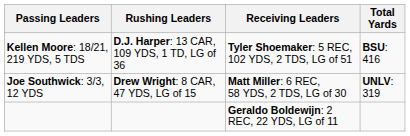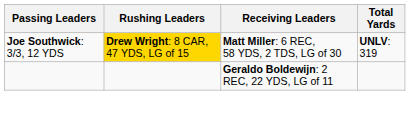- row: Kellen Moore: 18/21, 219 YDS, 5 TDS | D.J. Harper: 13 CAR, 109 YDS, 1 TD, LG of 36 | Tyler Shoemaker: 5 REC, 102 YDS, 2 TDS, LG of 51 | BSU: 416
Joe Southwick: 3/3, 12 YDS | Rushing Leaders: no background -> gold background
